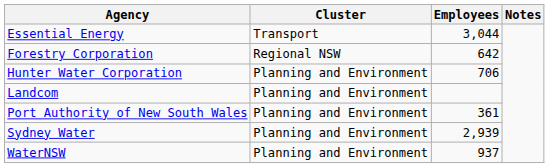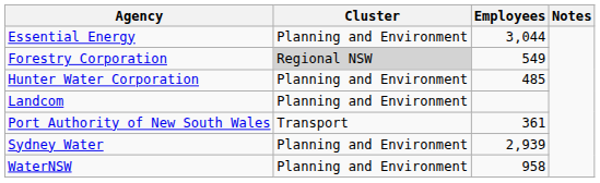Essential Energy | Cluster: Transport -> Planning and Environment
Forestry Corporation | Cluster: no background -> lightgrey background
Forestry Corporation | Employees: 642 -> 549
Hunter Water Corporation | Employees: 706 -> 485
Port Authority of New South Wales | Cluster: Planning and Environment -> Transport
WaterNSW | Employees: 937 -> 958
